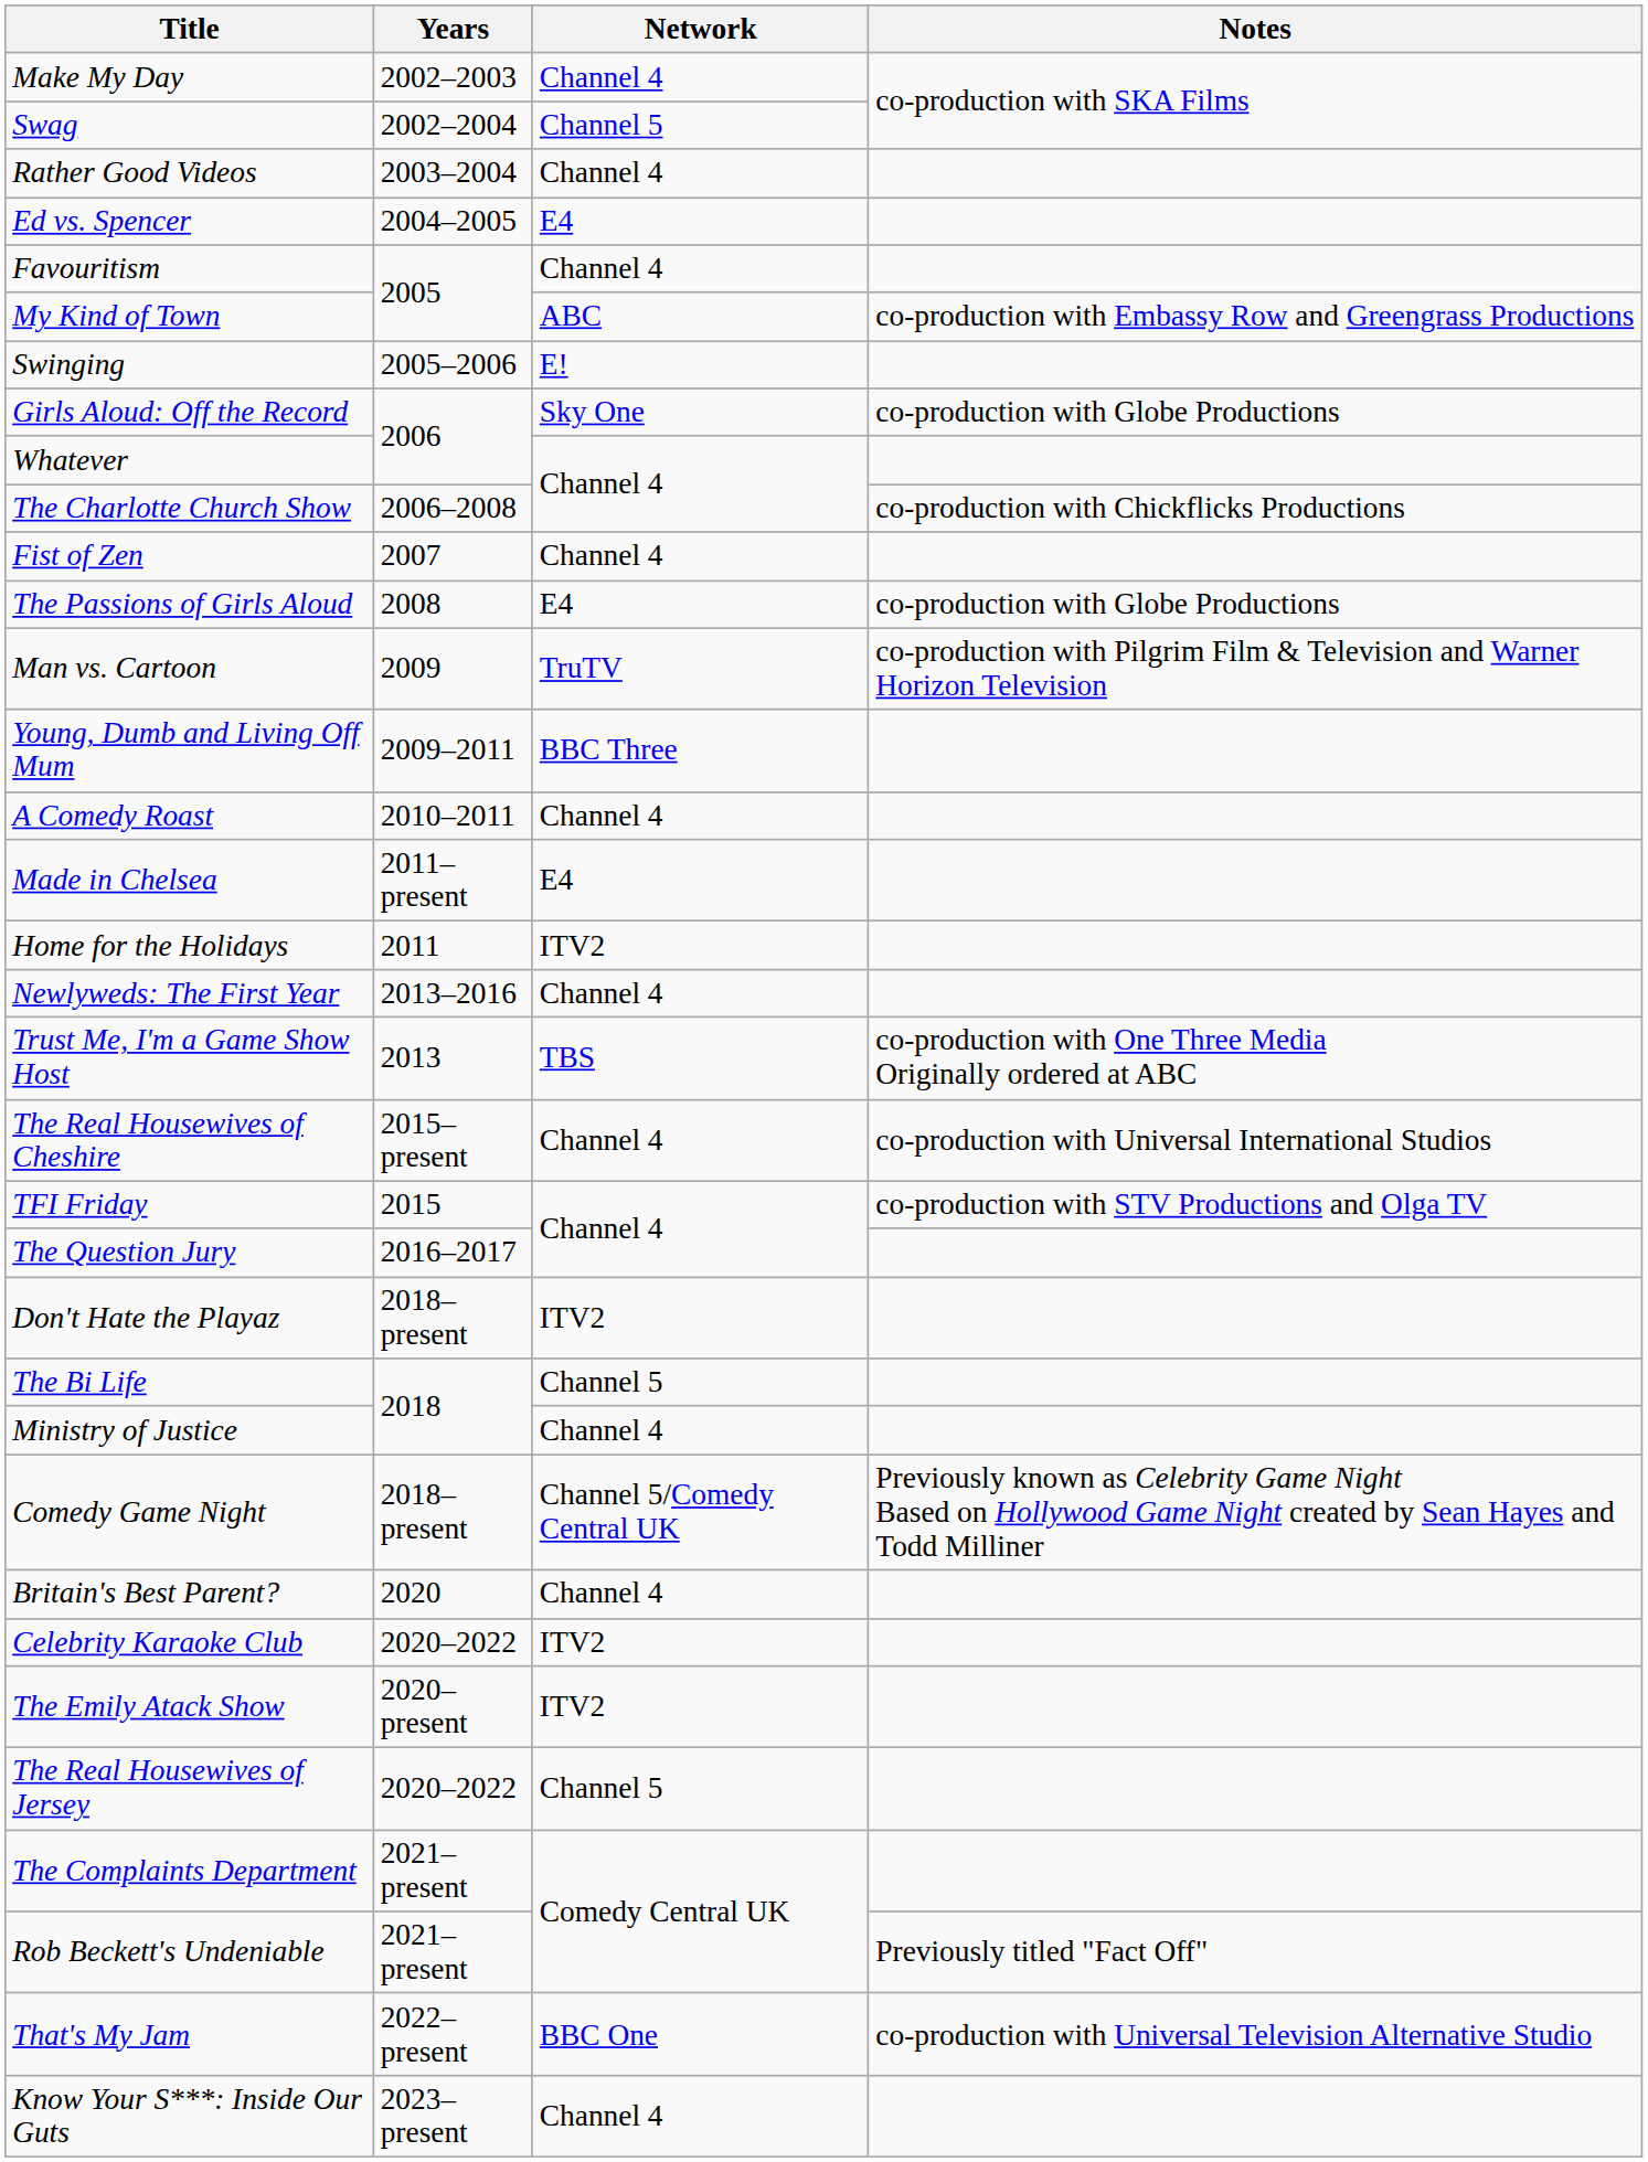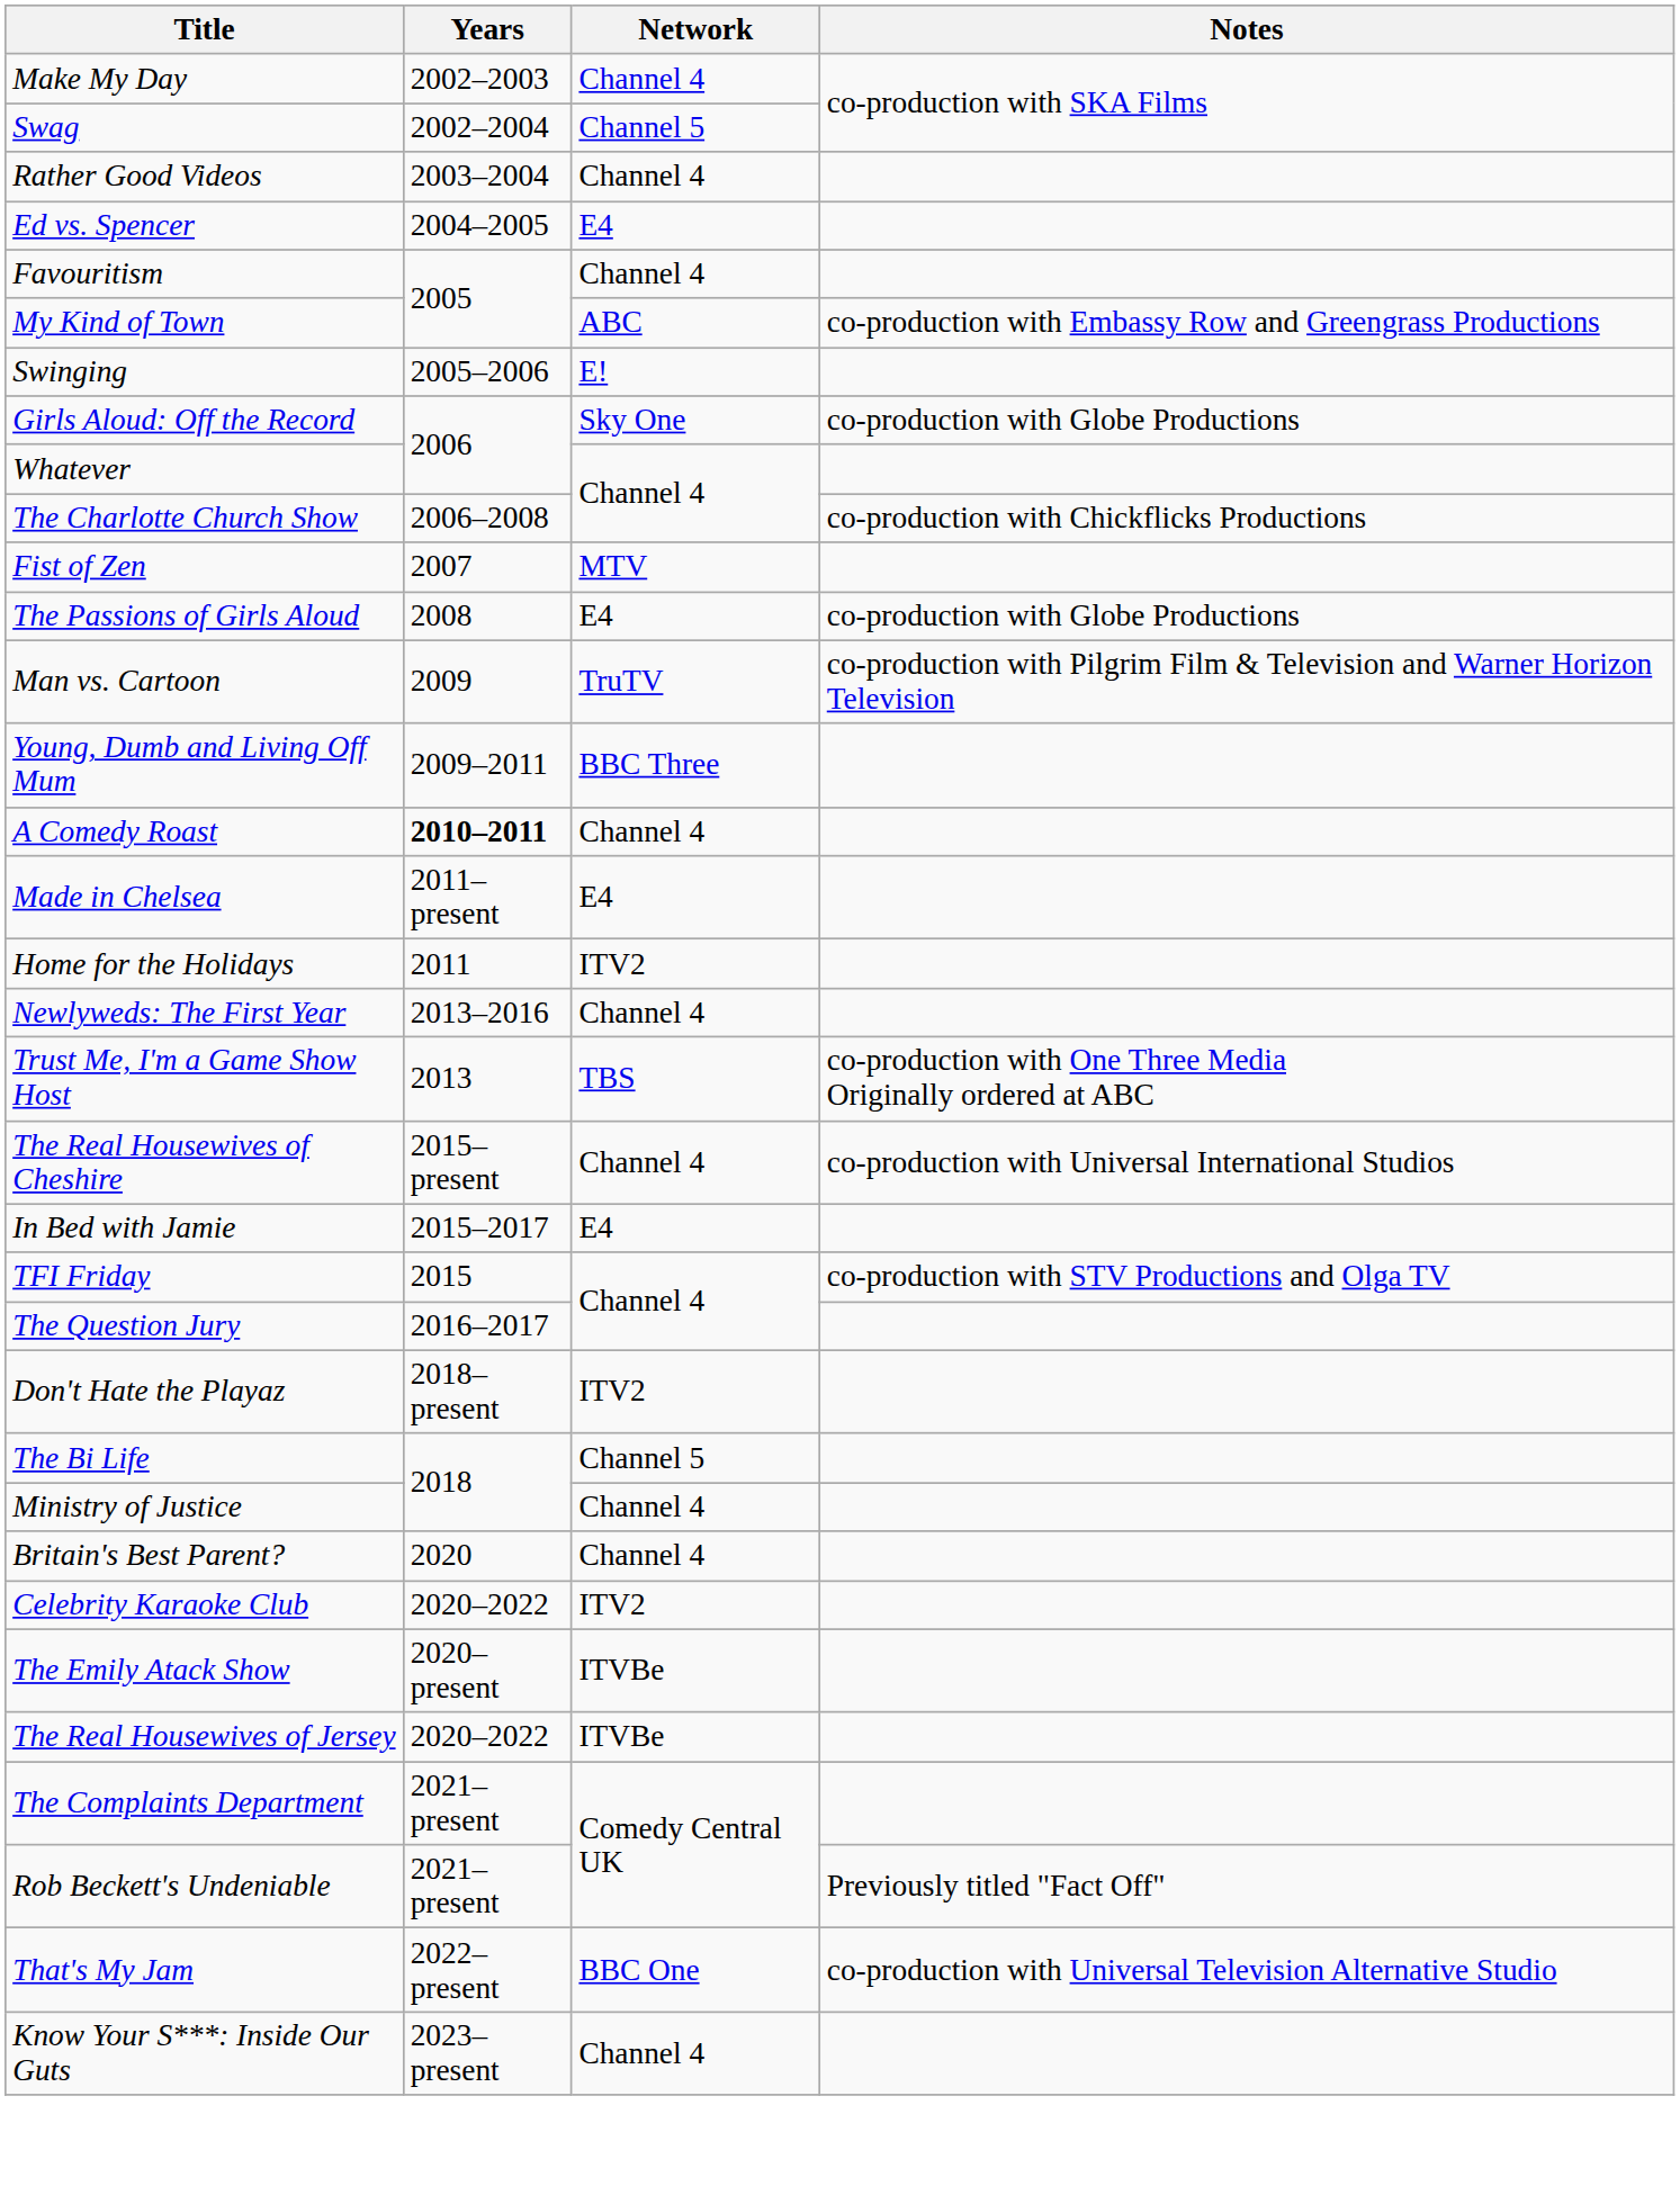Fist of Zen | Network: Channel 4 -> MTV
A Comedy Roast | Years: normal -> bold
+ row: In Bed with Jamie | 2015–2017 | E4
- row: Comedy Game Night | 2018–present | Channel 5/Comedy Central UK | Previously known as Celebrity Game Night Based on Hollywood Game Night created by Sean Hayes and Todd Milliner
The Emily Atack Show | Network: ITV2 -> ITVBe
The Real Housewives of Jersey | Network: Channel 5 -> ITVBe
